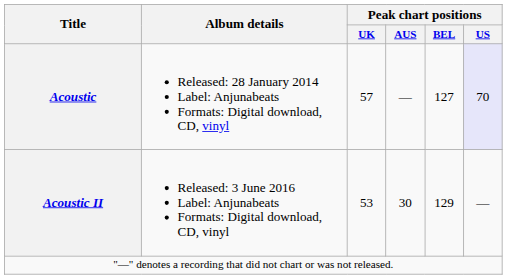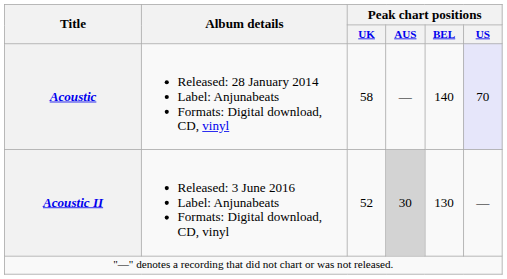Acoustic | Peak chart positions / UK: 57 -> 58
Acoustic | Peak chart positions / BEL: 127 -> 140
Acoustic II | Peak chart positions / UK: 53 -> 52
Acoustic II | Peak chart positions / AUS: no background -> lightgrey background
Acoustic II | Peak chart positions / BEL: 129 -> 130
